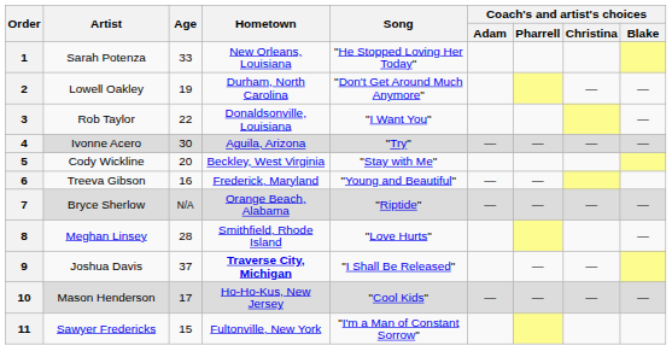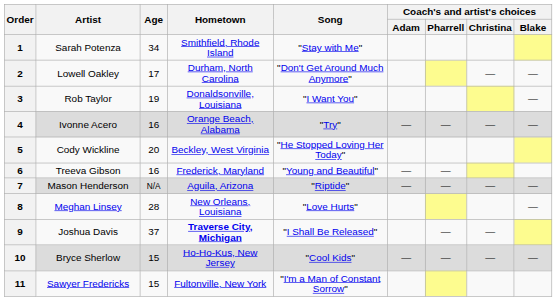1 | Age: 33 -> 34
1 | Hometown: New Orleans, Louisiana -> Smithfield, Rhode Island
1 | Song: "He Stopped Loving Her Today" -> "Stay with Me"
2 | Age: 19 -> 17
3 | Age: 22 -> 19
4 | Age: 30 -> 16
4 | Hometown: Aguila, Arizona -> Orange Beach, Alabama
5 | Song: "Stay with Me" -> "He Stopped Loving Her Today"
7 | Artist: Bryce Sherlow -> Mason Henderson
7 | Hometown: Orange Beach, Alabama -> Aguila, Arizona
8 | Hometown: Smithfield, Rhode Island -> New Orleans, Louisiana
10 | Artist: Mason Henderson -> Bryce Sherlow
10 | Age: 17 -> 15
